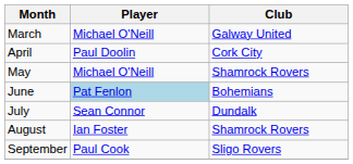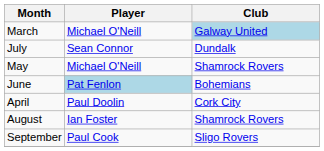March | Club: no background -> lightblue background
rows swapped: April <-> July
